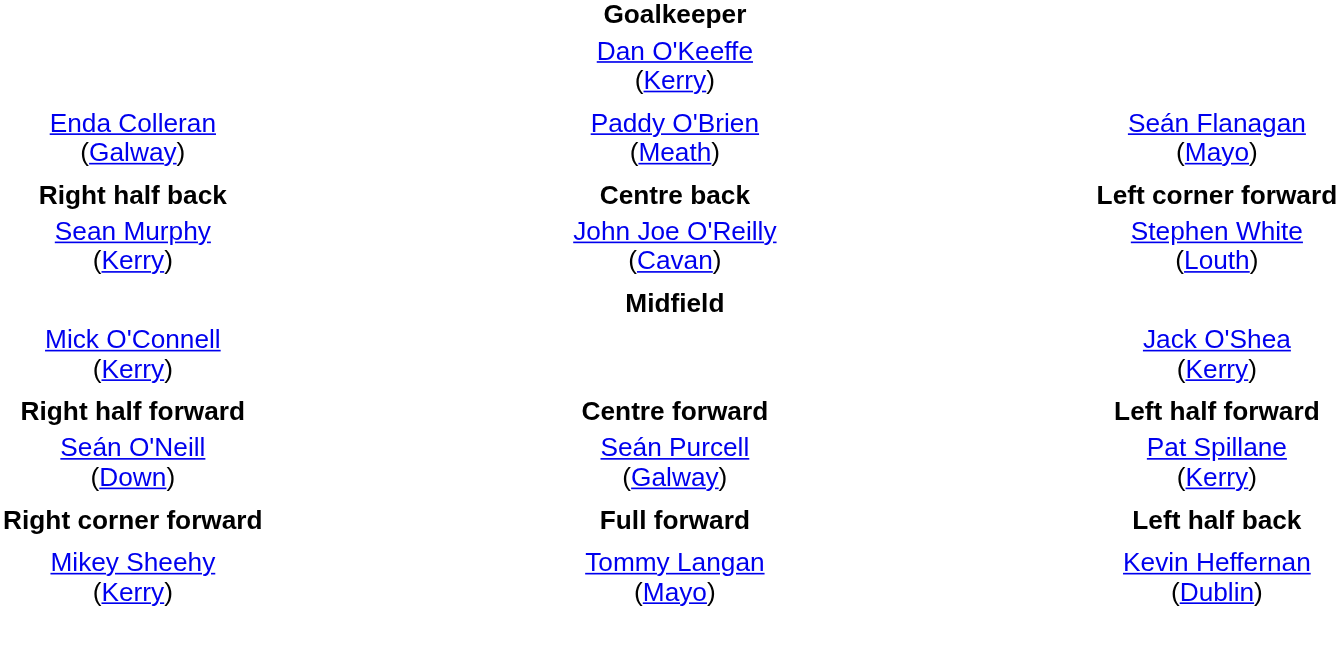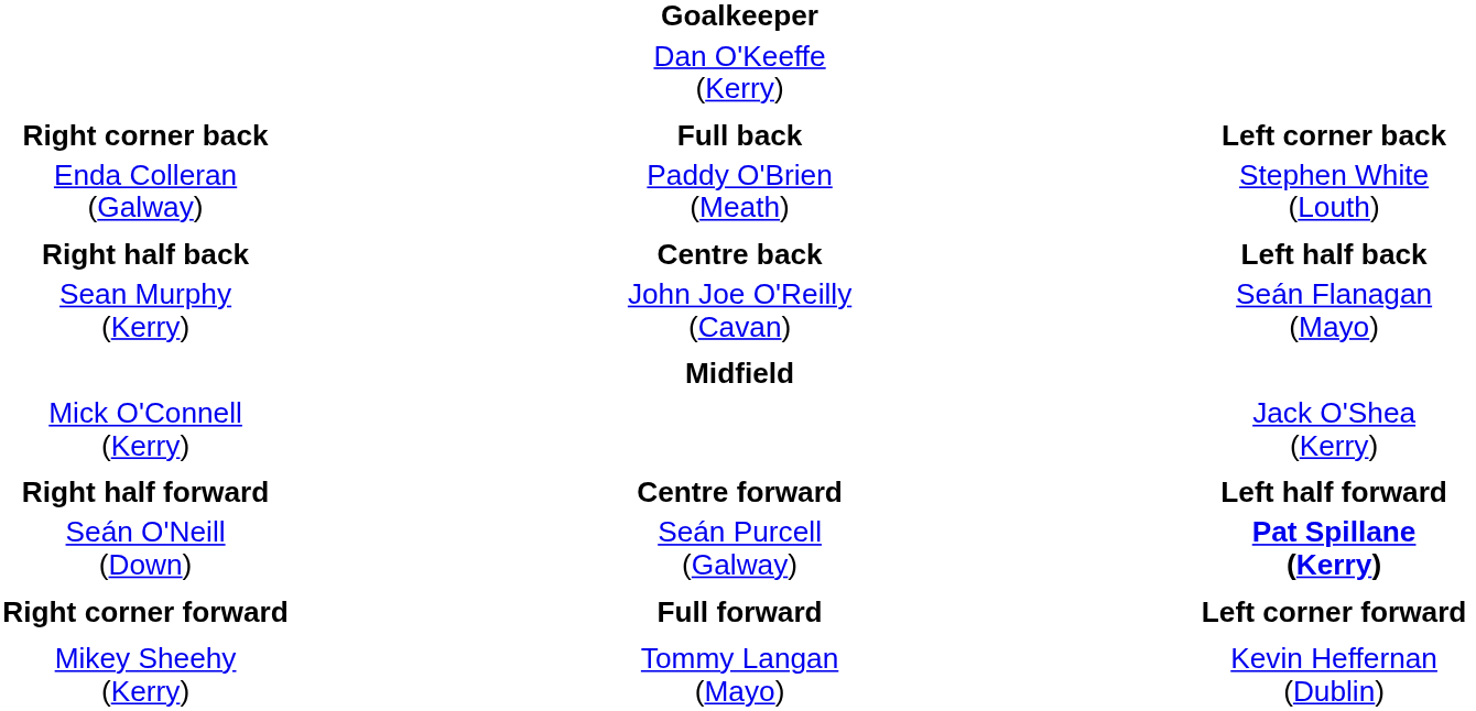+ row: Right corner back | Full back | Left corner back
Paddy O'Brien (Meath) | column 3: Seán Flanagan (Mayo) -> Stephen White (Louth)
Centre back | column 3: Left corner forward -> Left half back
John Joe O'Reilly (Cavan) | column 3: Stephen White (Louth) -> Seán Flanagan (Mayo)
Seán Purcell (Galway) | column 3: normal -> bold
Full forward | column 3: Left half back -> Left corner forward
